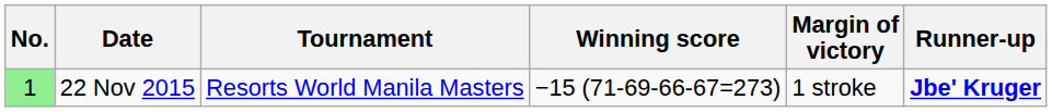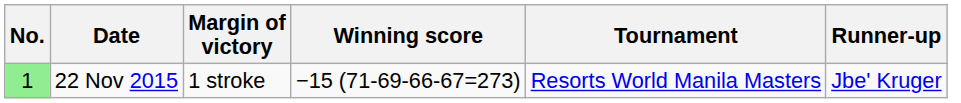columns swapped: Tournament <-> Margin of victory
22 Nov 2015 | Runner-up: bold -> normal
